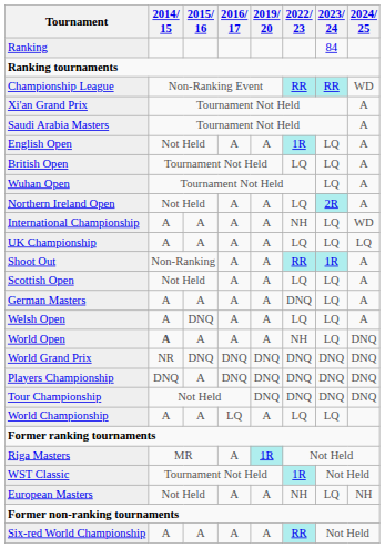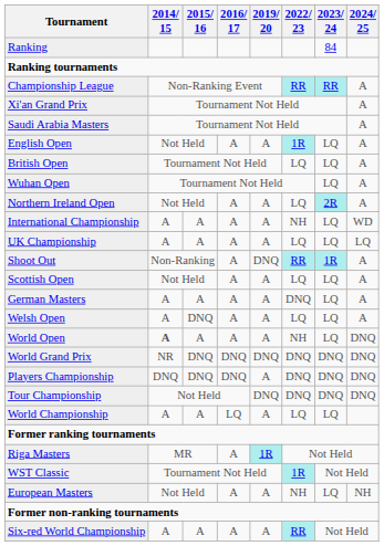Championship League | 2024/ 25: WD -> A
Shoot Out | 2019/ 20: A -> DNQ
Players Championship | 2015/ 16: A -> DNQ
Players Championship | 2019/ 20: DNQ -> A
